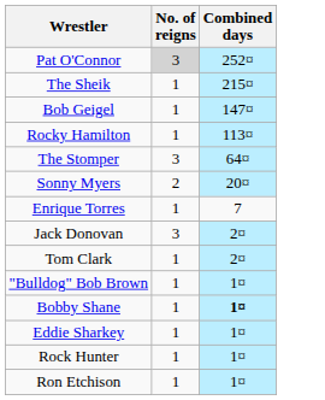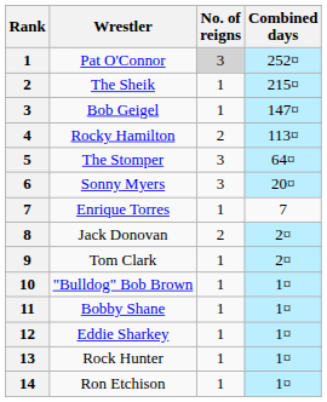+ column: Rank | 1 | 2 | 3 | 4 | 5 | 6 | 7 | 8 | 9 | 10 | 11 | 12 | 13 | 14
Rocky Hamilton | No. of reigns: 1 -> 2
Sonny Myers | No. of reigns: 2 -> 3
Jack Donovan | No. of reigns: 3 -> 2
Bobby Shane | Combined days: bold -> normal
